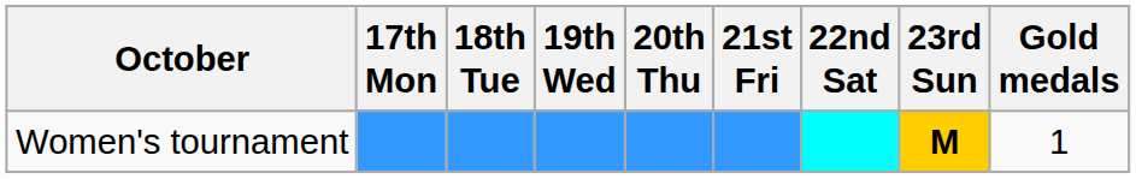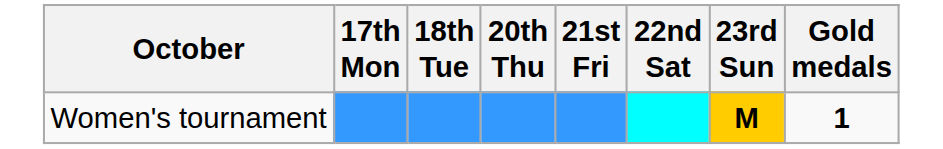- column: 19th Wed
Women's tournament | Gold medals: normal -> bold
